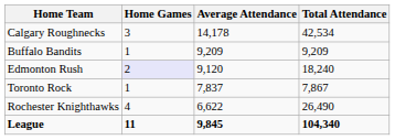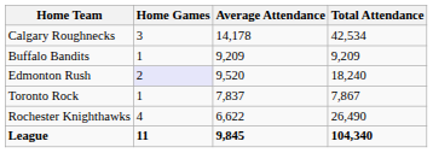Edmonton Rush | Average Attendance: 9,120 -> 9,520
